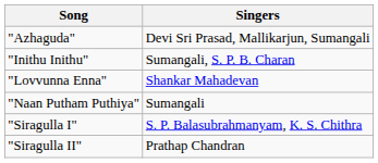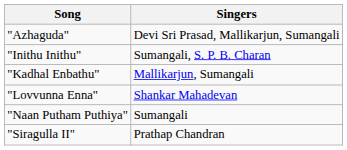+ row: "Kadhal Enbathu" | Mallikarjun, Sumangali
- row: "Siragulla I" | S. P. Balasubrahmanyam, K. S. Chithra
